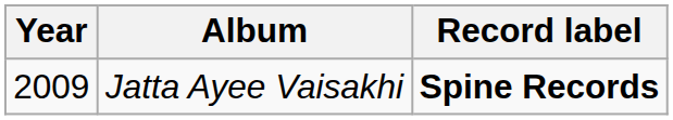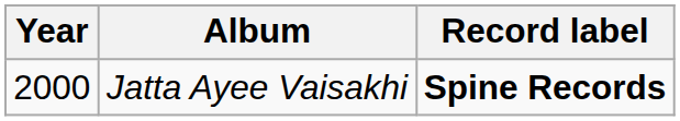Jatta Ayee Vaisakhi | Year: 2009 -> 2000
